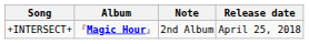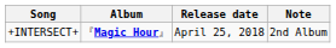columns swapped: Release date <-> Note
